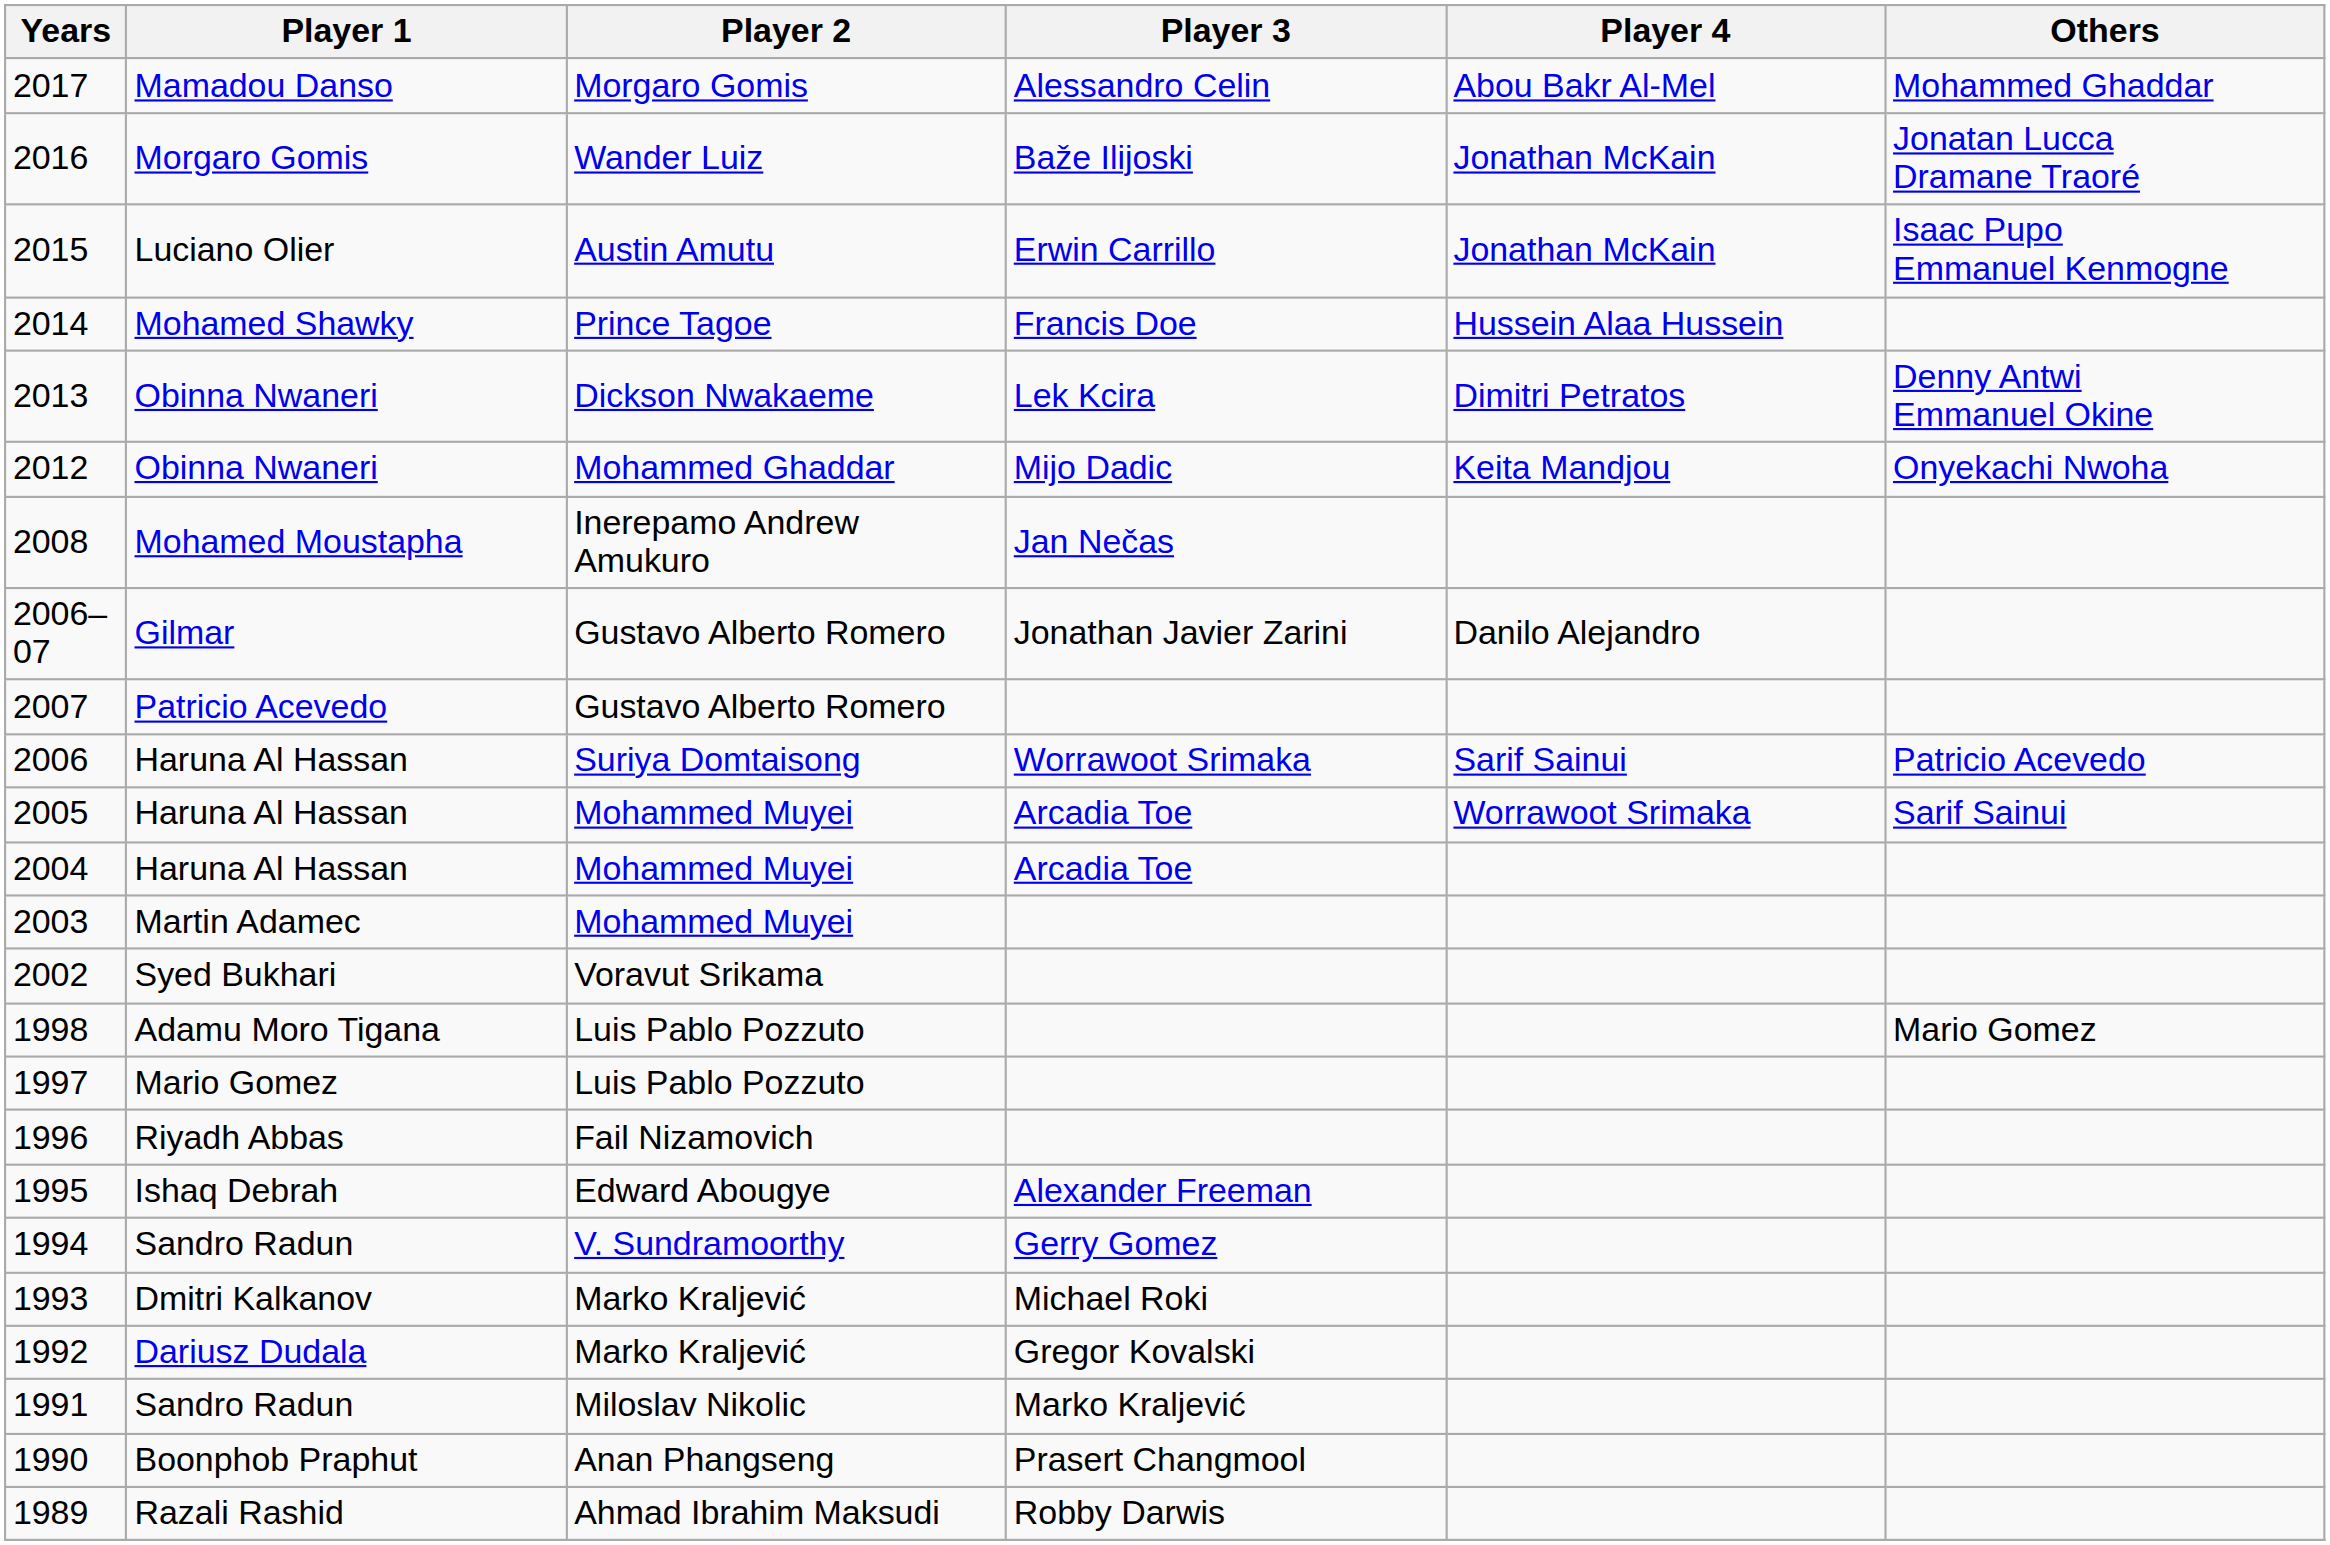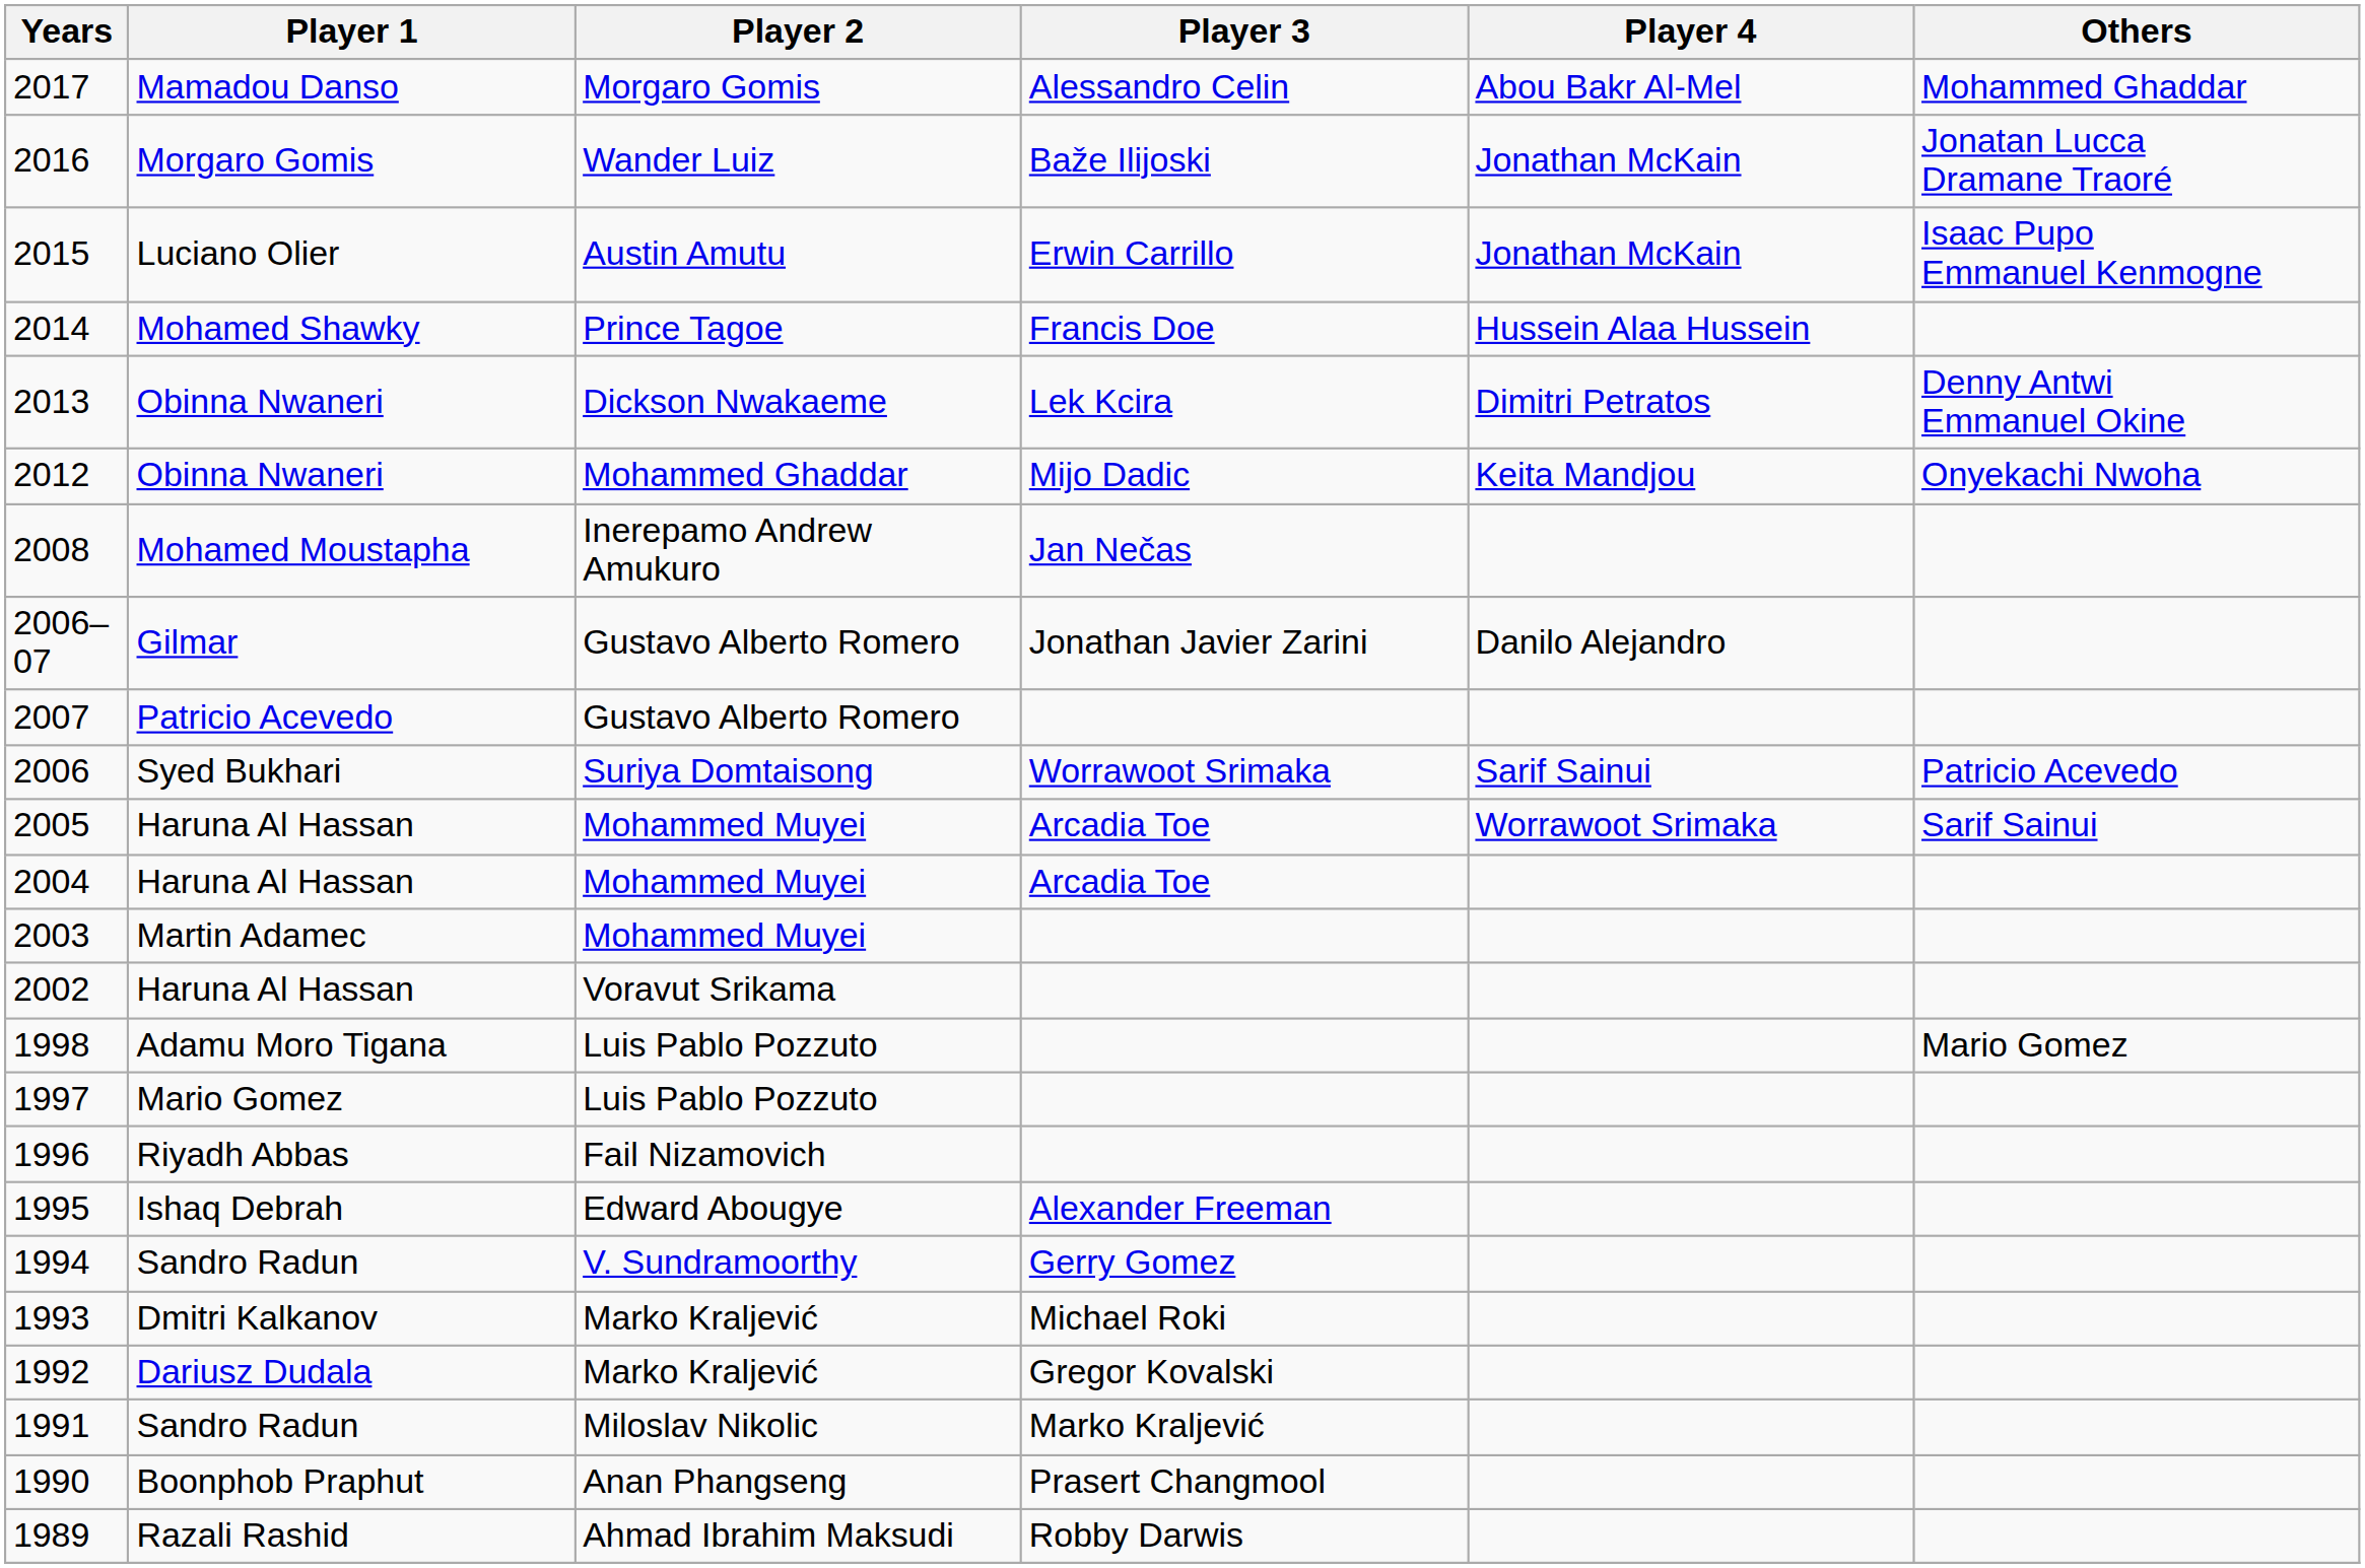2006 | Player 1: Haruna Al Hassan -> Syed Bukhari
2002 | Player 1: Syed Bukhari -> Haruna Al Hassan
